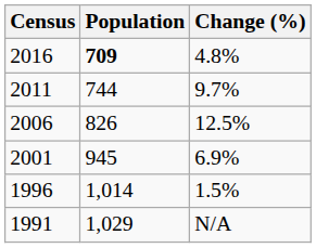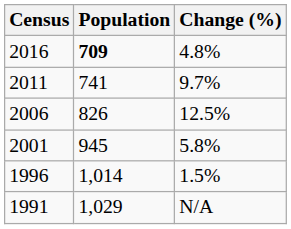2011 | Population: 744 -> 741
2001 | Change (%): 6.9% -> 5.8%
